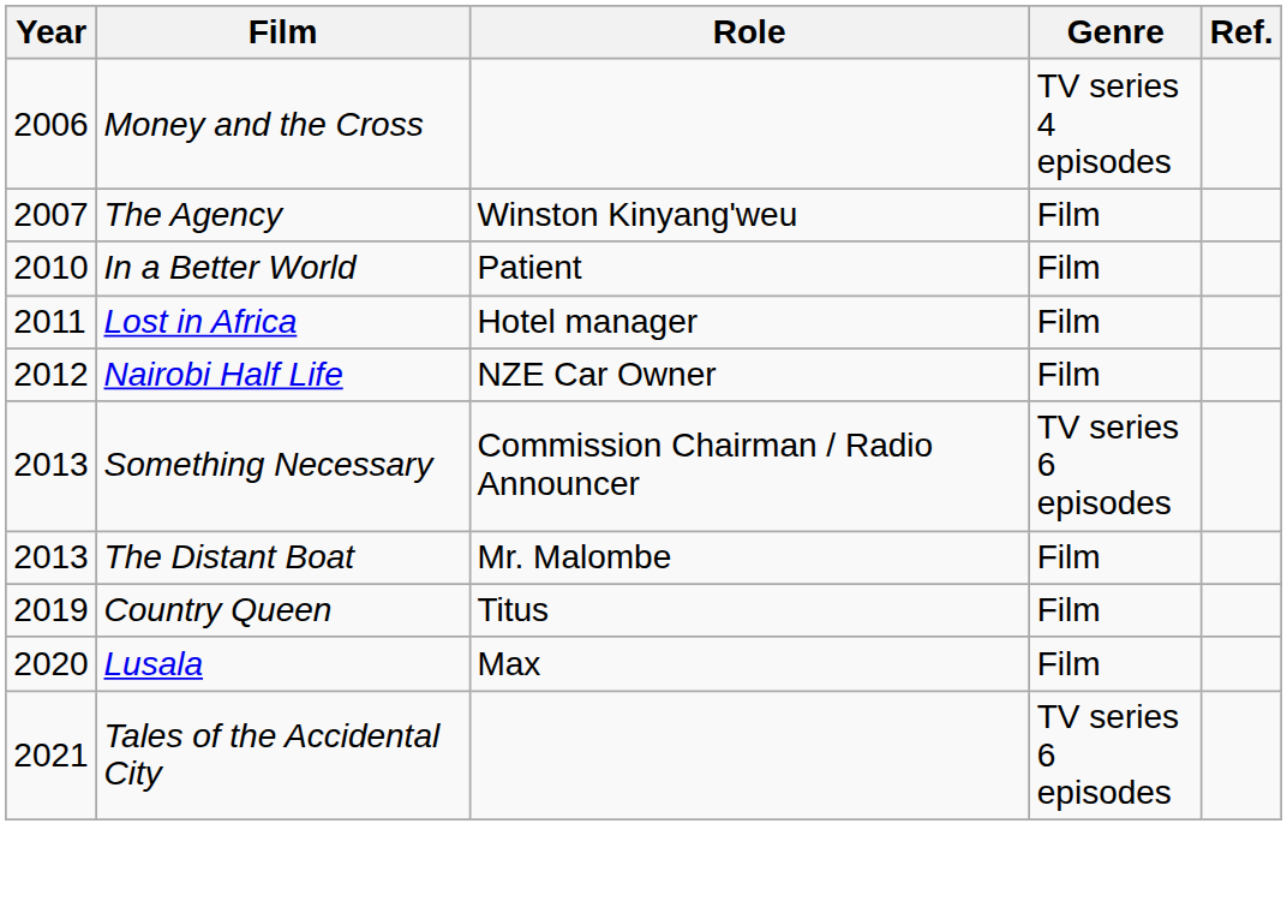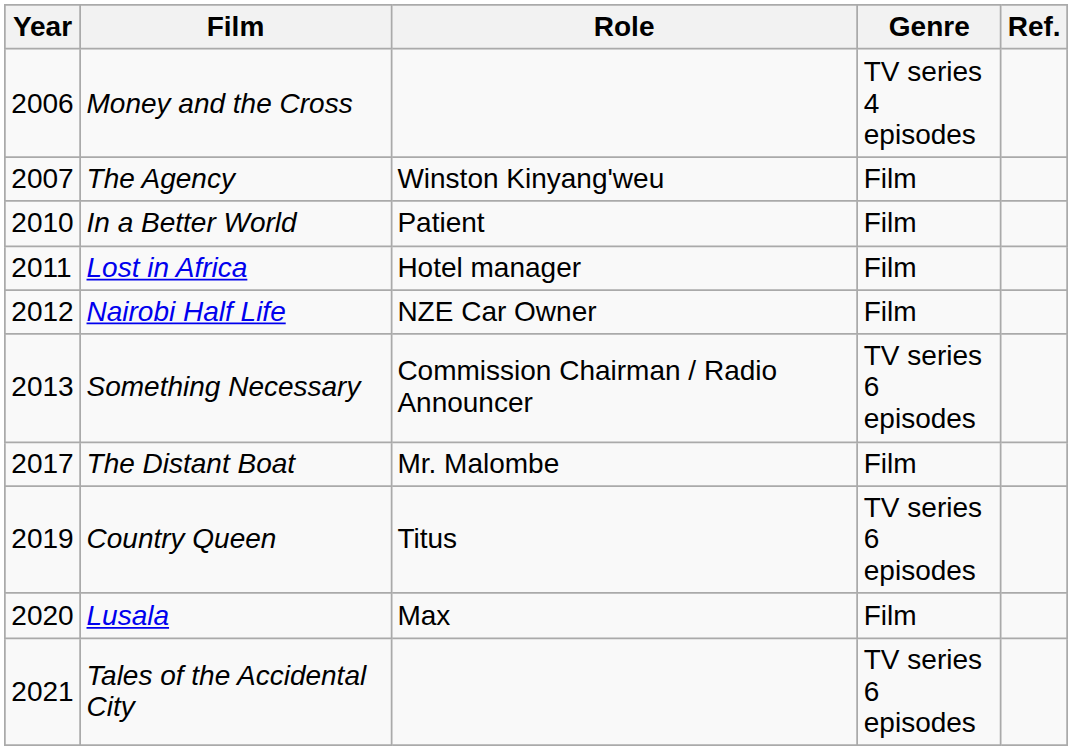The Distant Boat | Year: 2013 -> 2017
Country Queen | Genre: Film -> TV series 6 episodes
